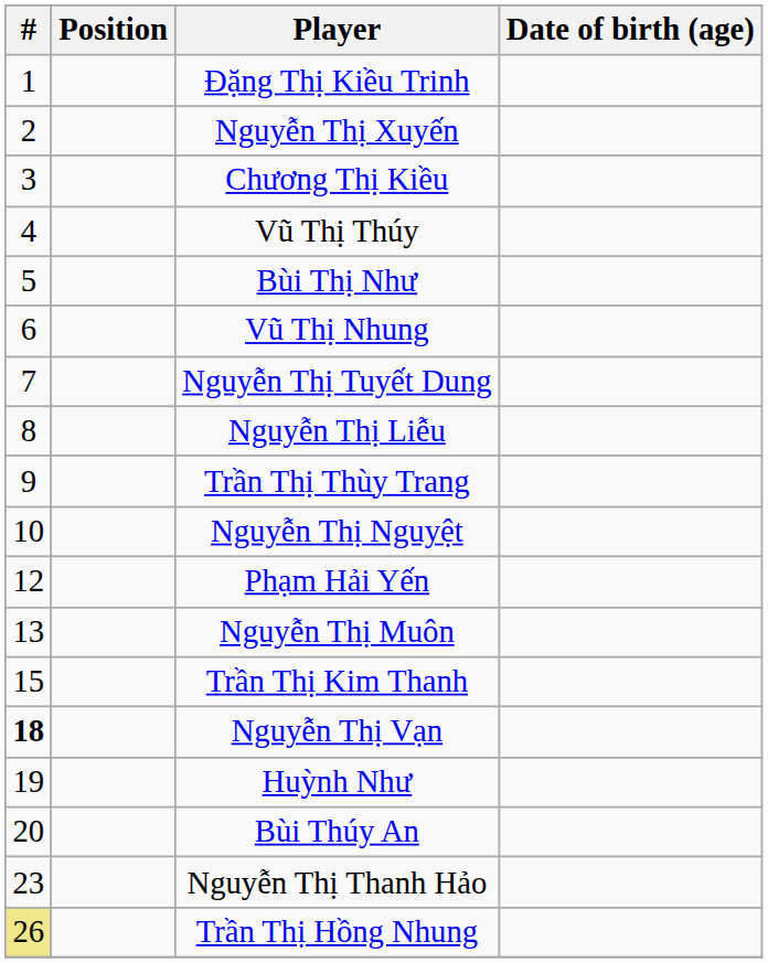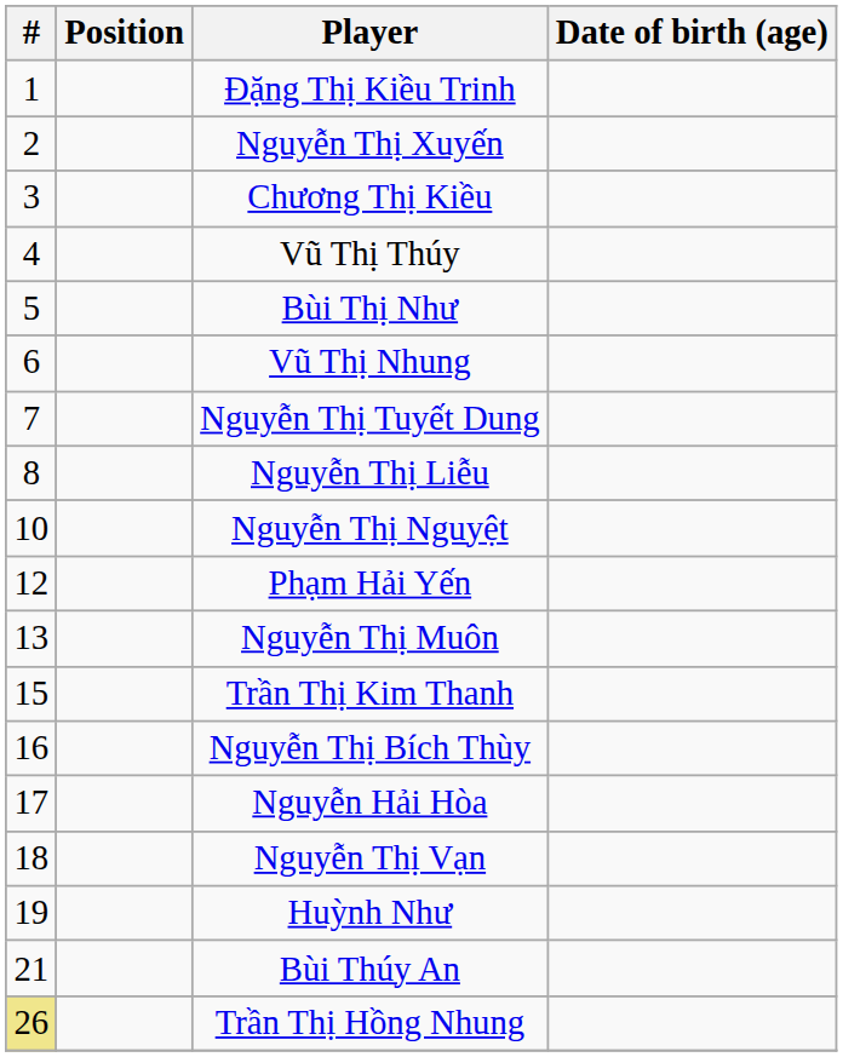- row: 9 | Trần Thị Thùy Trang
+ row: 16 | Nguyễn Thị Bích Thùy
+ row: 17 | Nguyễn Hải Hòa
Nguyễn Thị Vạn | #: bold -> normal
Bùi Thúy An | #: 20 -> 21
- row: 23 | Nguyễn Thị Thanh Hảo
